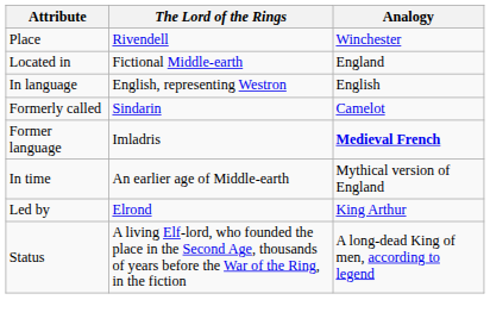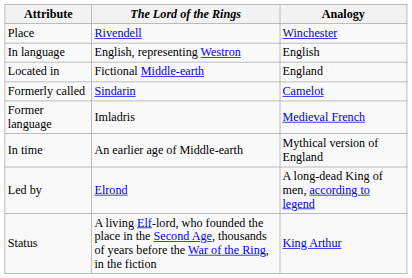rows swapped: Located in <-> In language
Former language | Analogy: bold -> normal
Led by | Analogy: King Arthur -> A long-dead King of men, according to legend
Status | Analogy: A long-dead King of men, according to legend -> King Arthur
